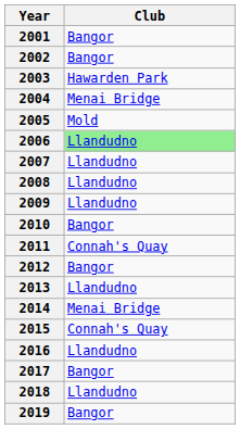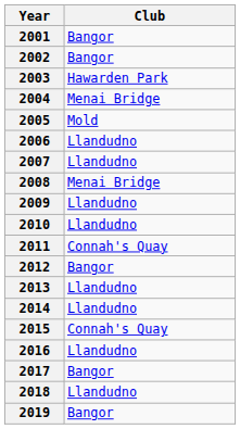2006 | Club: lightgreen background -> no background
2008 | Club: Llandudno -> Menai Bridge
2010 | Club: Bangor -> Llandudno
2014 | Club: Menai Bridge -> Llandudno
